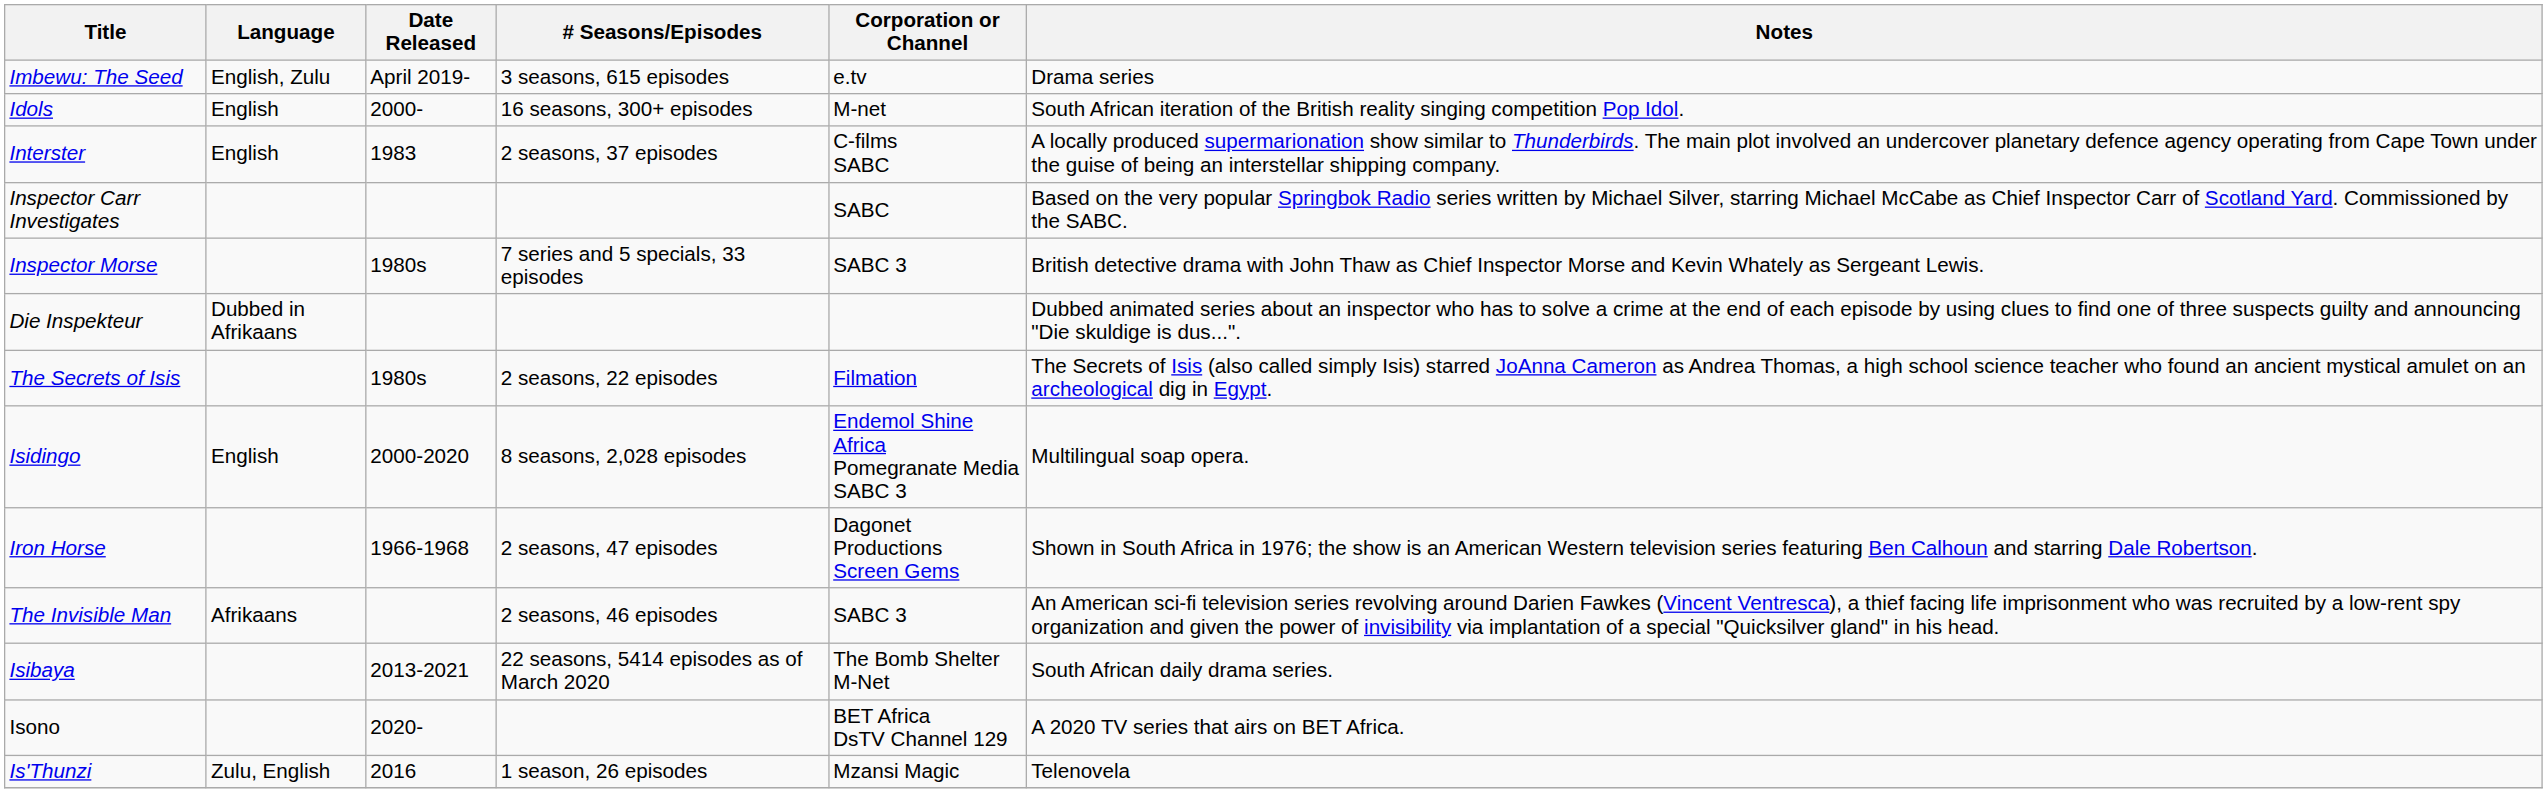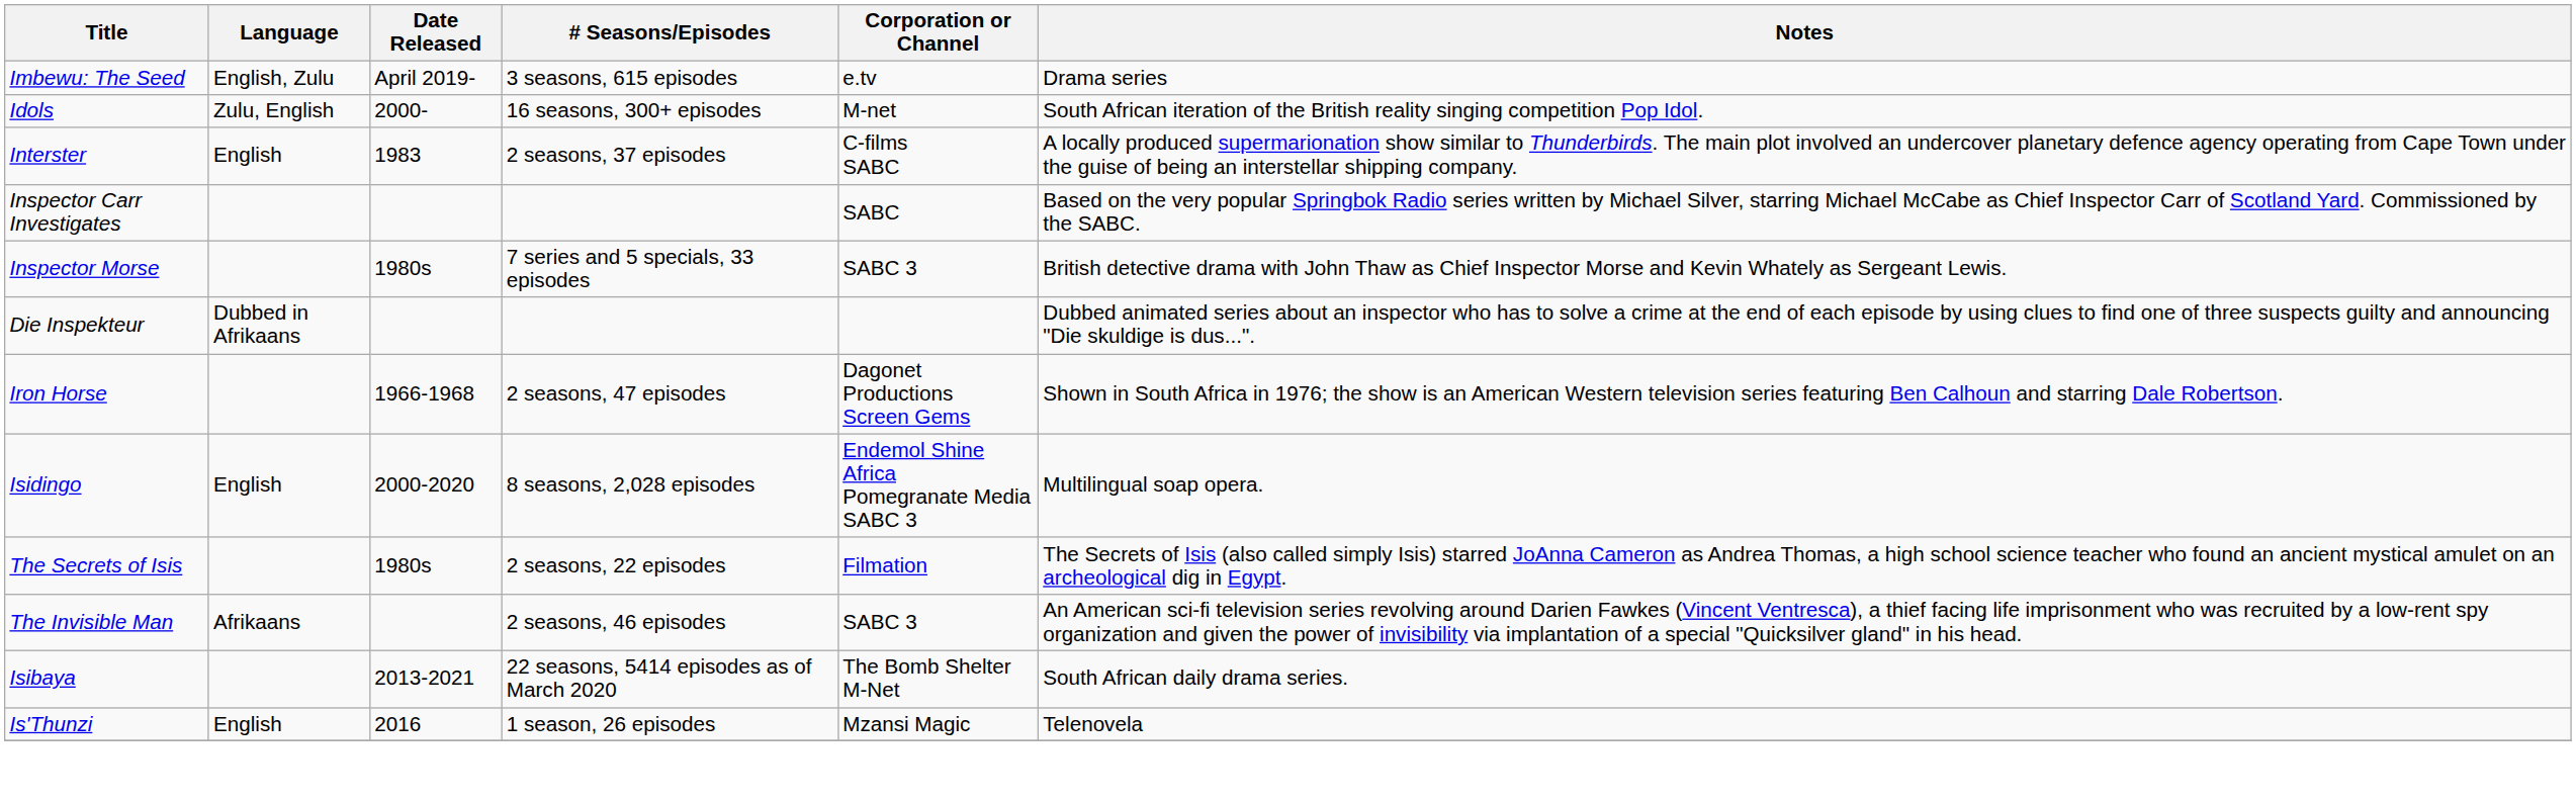Idols | Language: English -> Zulu, English
rows swapped: Iron Horse <-> The Secrets of Isis
- row: Isono | 2020- | BET Africa DsTV Channel 129 | A 2020 TV series that airs on BET Africa.
Is'Thunzi | Language: Zulu, English -> English
